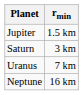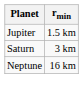- row: Uranus | 7 km
